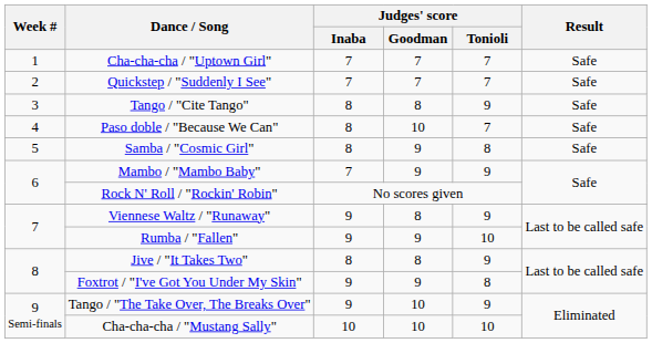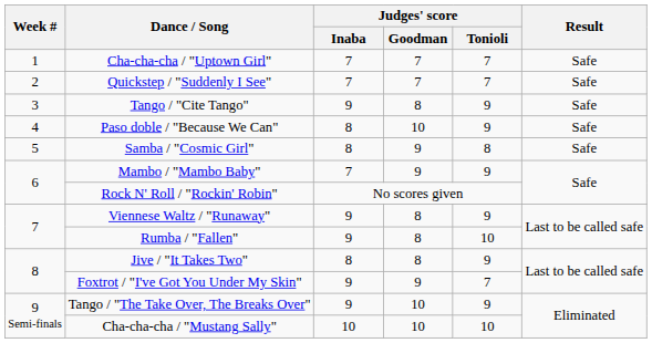Tango / "Cite Tango" | Judges' score / Inaba: 8 -> 9
Paso doble / "Because We Can" | Judges' score / Tonioli: 7 -> 9
Rumba / "Fallen" | Judges' score / Goodman: 9 -> 8
Foxtrot / "I've Got You Under My Skin" | Judges' score / Tonioli: 8 -> 7
